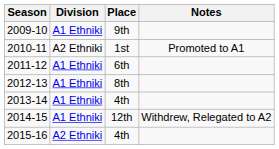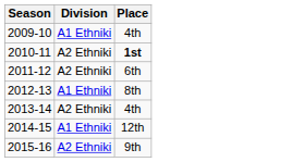- column: Notes | Promoted to A1 | Withdrew, Relegated to A2
2009-10 | Place: 9th -> 4th
2010-11 | Place: normal -> bold
2011-12 | Division: A1 Ethniki -> A2 Ethniki
2013-14 | Division: A1 Ethniki -> A2 Ethniki
2015-16 | Place: 4th -> 9th
